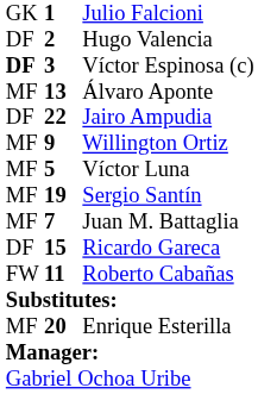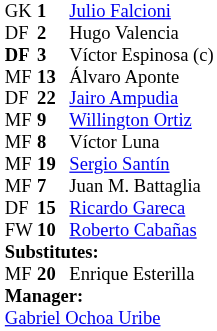Víctor Luna | column 2: 5 -> 8
Roberto Cabañas | column 2: 11 -> 10
